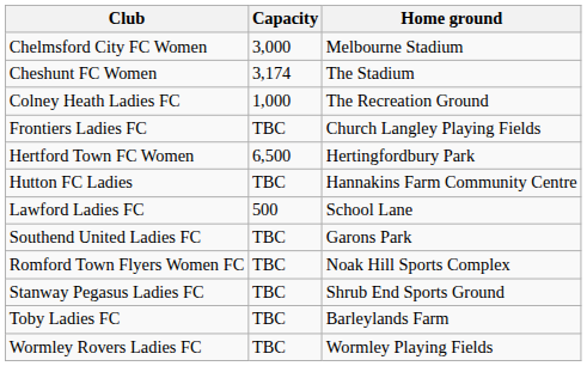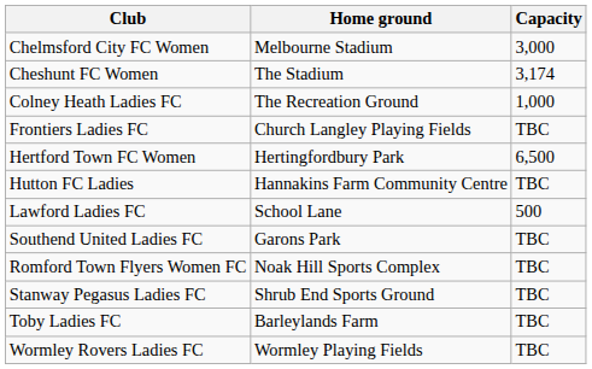columns swapped: Home ground <-> Capacity
